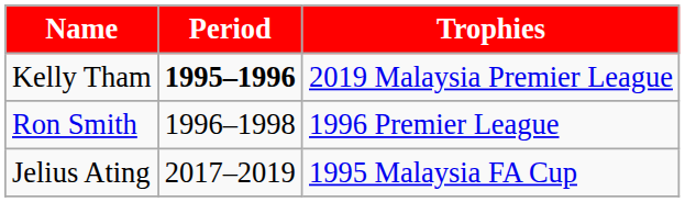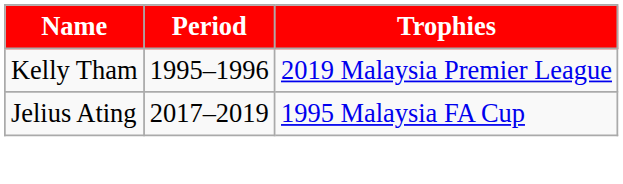Kelly Tham | Period: bold -> normal
- row: Ron Smith | 1996–1998 | 1996 Premier League
